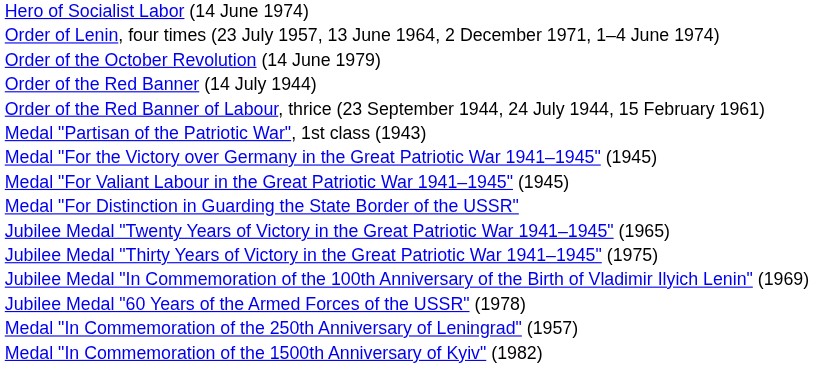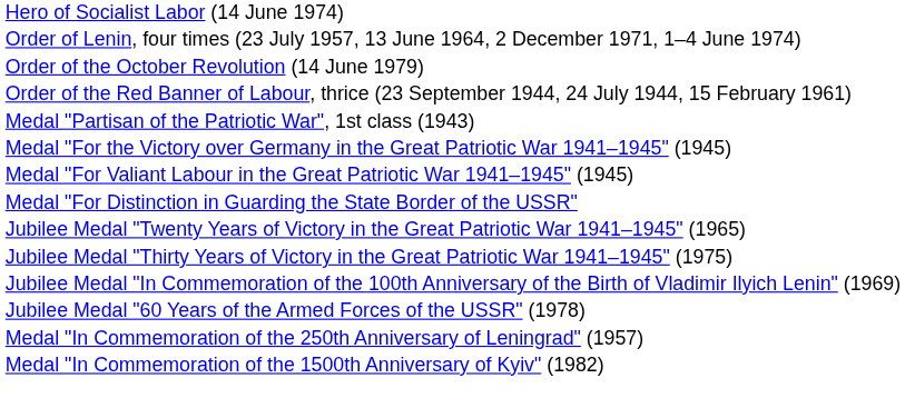- row: Order of the Red Banner (14 July 1944)
